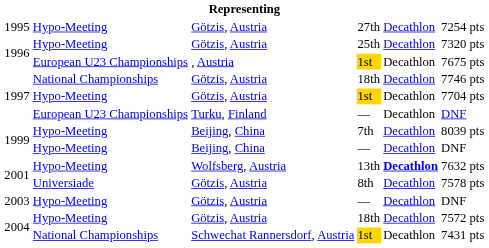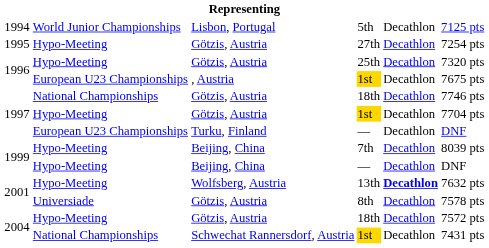+ row: 1994 | World Junior Championships | Lisbon, Portugal | 5th | Decathlon | 7125 pts
- row: 2003 | Hypo-Meeting | Götzis, Austria | — | Decathlon | DNF
